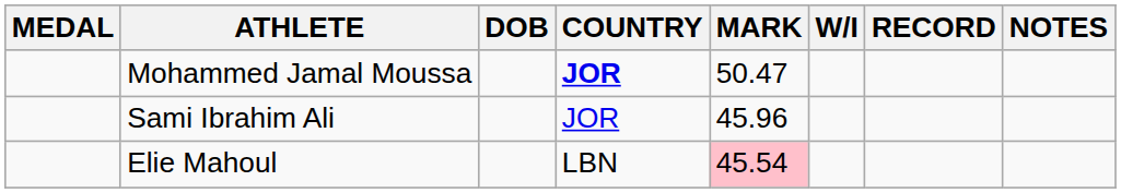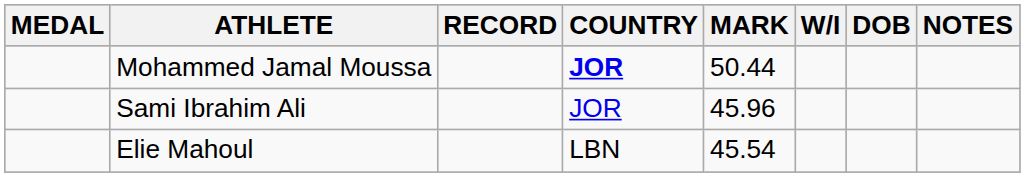columns swapped: DOB <-> RECORD
Mohammed Jamal Moussa | MARK: 50.47 -> 50.44
Elie Mahoul | MARK: pink background -> no background
